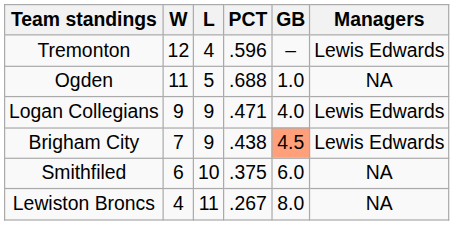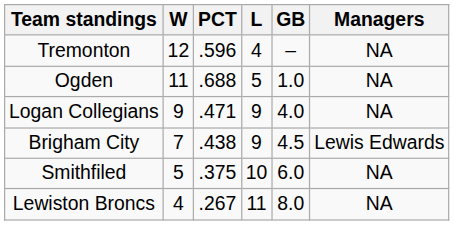columns swapped: L <-> PCT
Tremonton | Managers: Lewis Edwards -> NA
Logan Collegians | Managers: Lewis Edwards -> NA
Brigham City | GB: lightsalmon background -> no background
Smithfiled | W: 6 -> 5
